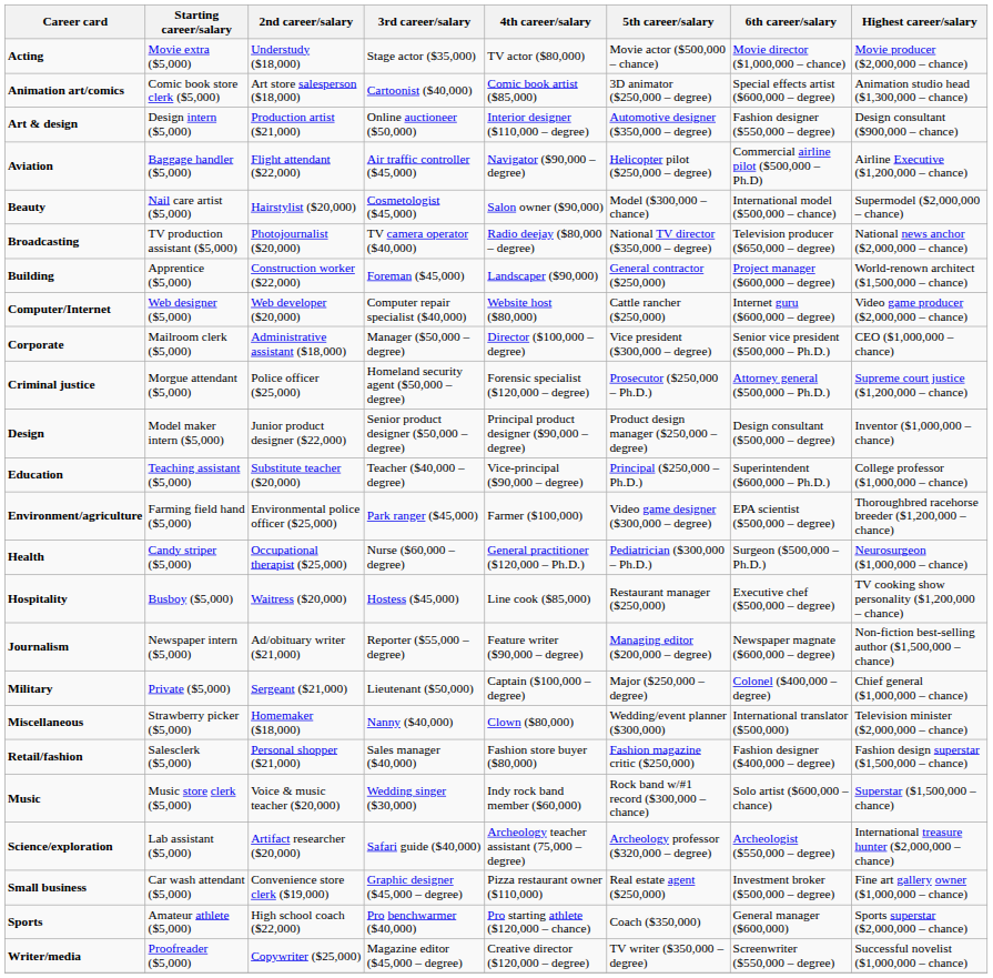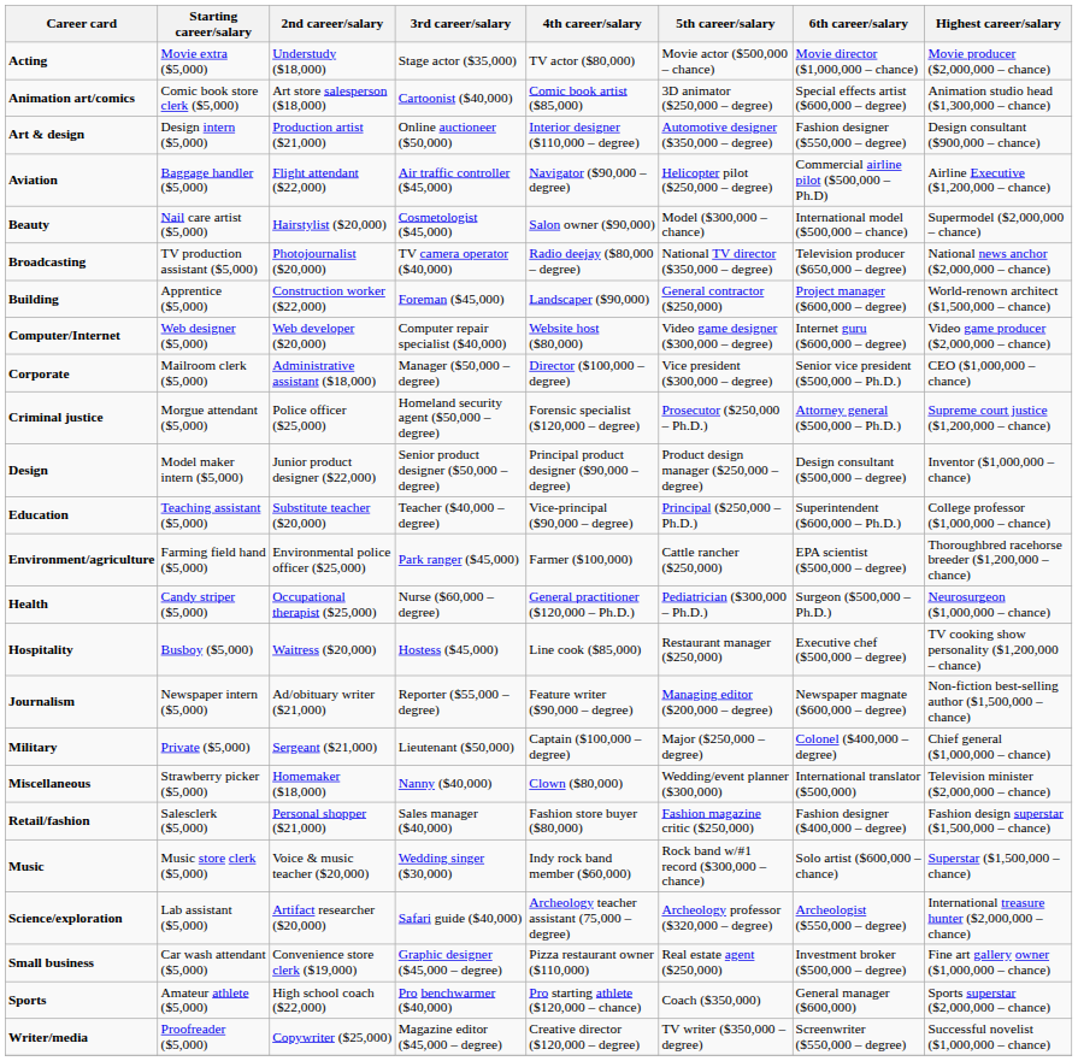Computer/Internet | 5th career/salary: Cattle rancher ($250,000) -> Video game designer ($300,000 – degree)
Environment/agriculture | 5th career/salary: Video game designer ($300,000 – degree) -> Cattle rancher ($250,000)
